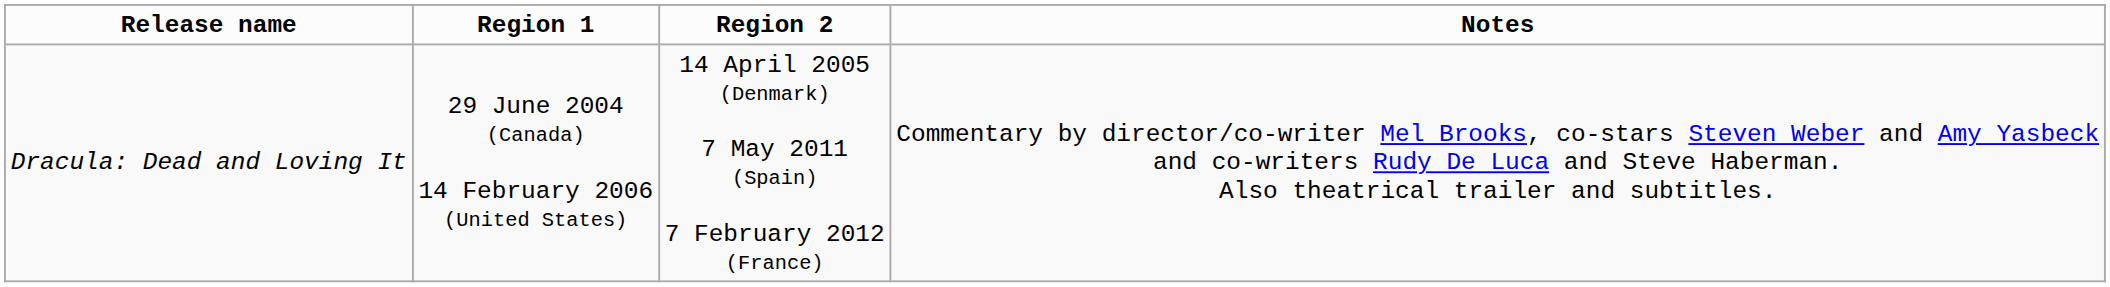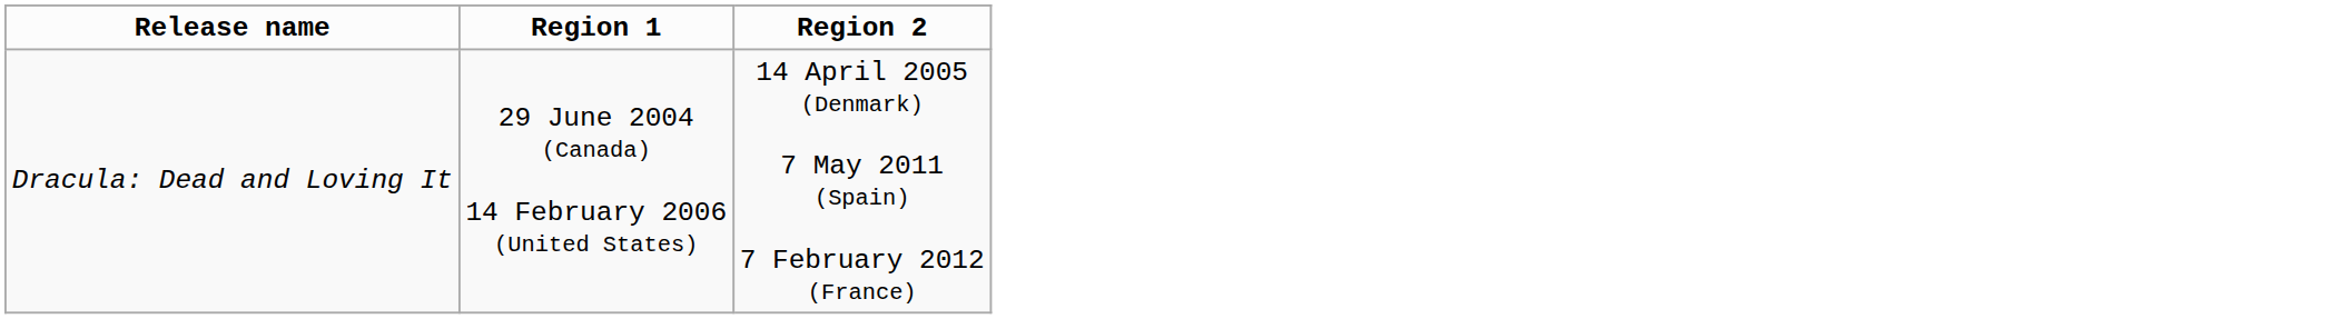- column: Notes | Commentary by director/co-writer Mel Brooks, co-stars Steven Weber and Amy Yasbeck and co-writers Rudy De Luca and Steve Haberman. Also theatrical trailer and subtitles.
